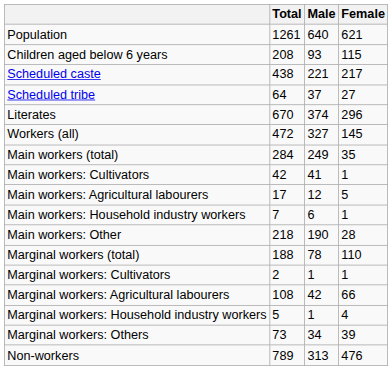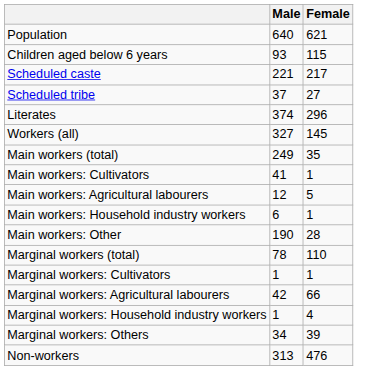- column: Total | 1261 | 208 | 438 | 64 | 670 | 472 | 284 | 42 | 17 | 7 | 218 | 188 | 2 | 108 | 5 | 73 | 789
